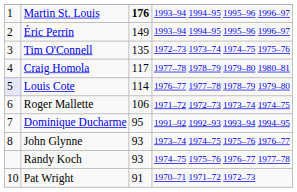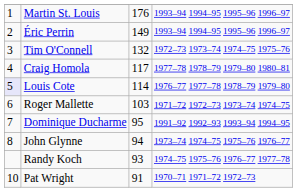Martin St. Louis | column 3: bold -> normal
Tim O'Connell | column 3: 135 -> 132
Roger Mallette | column 3: 106 -> 103
John Glynne | column 3: 93 -> 94
